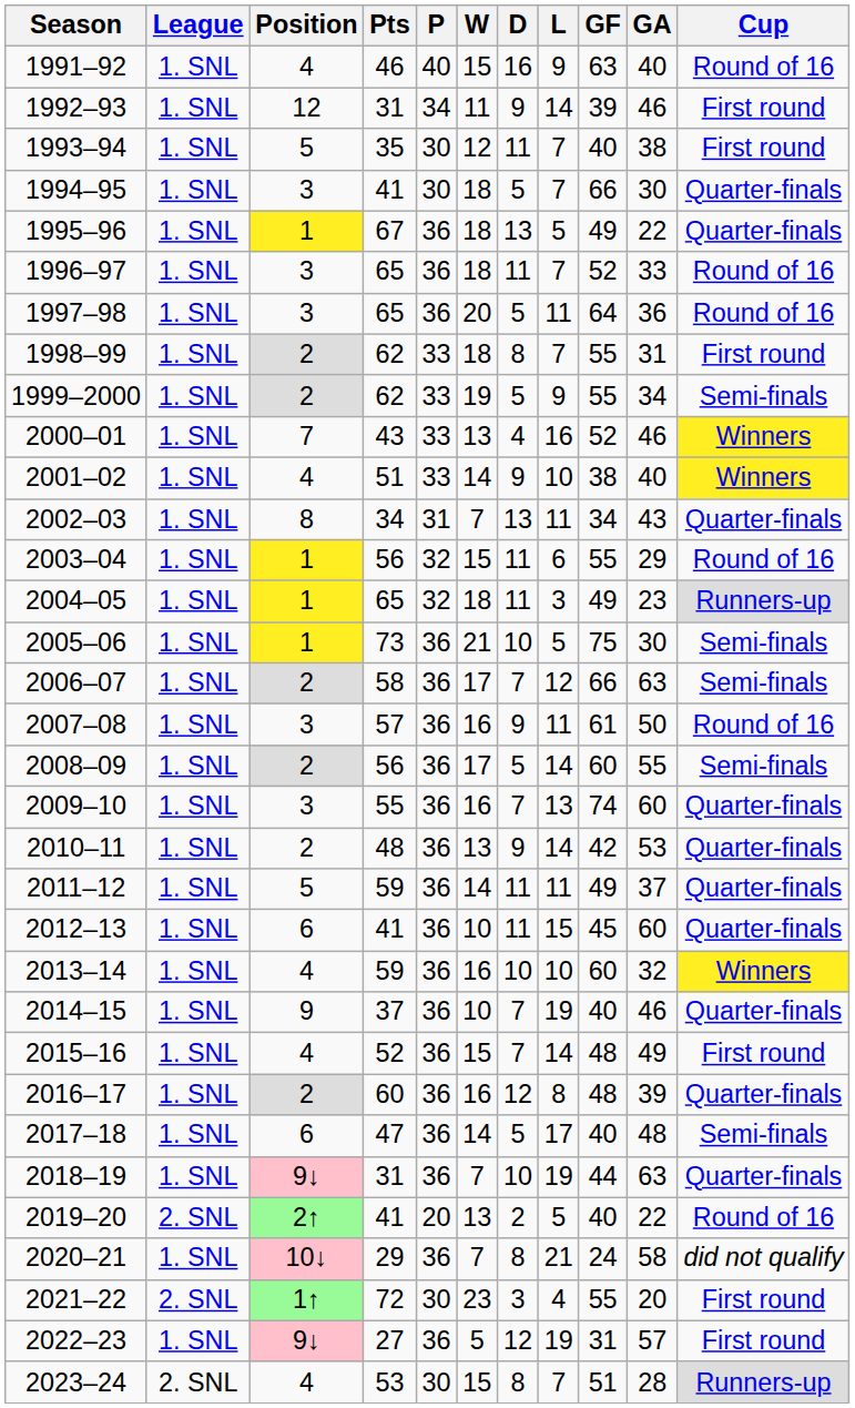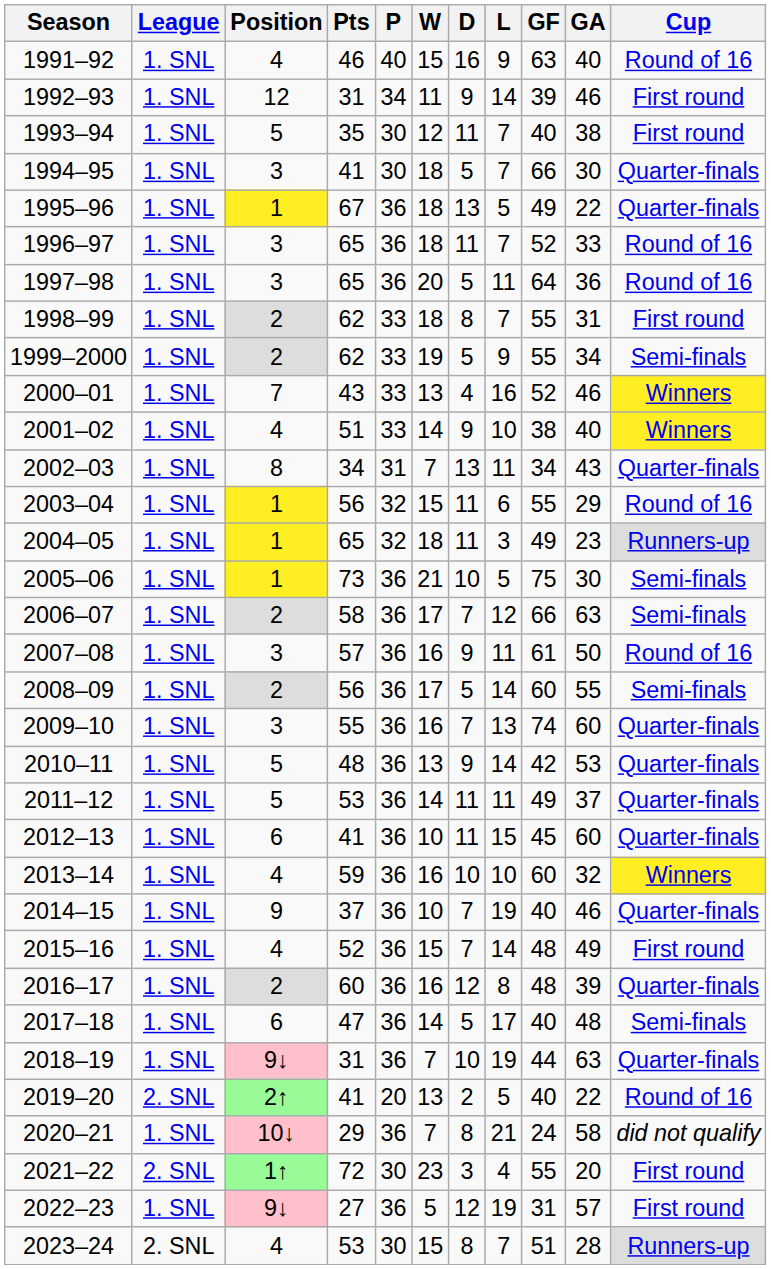2010–11 | Position: 2 -> 5
2011–12 | Pts: 59 -> 53
